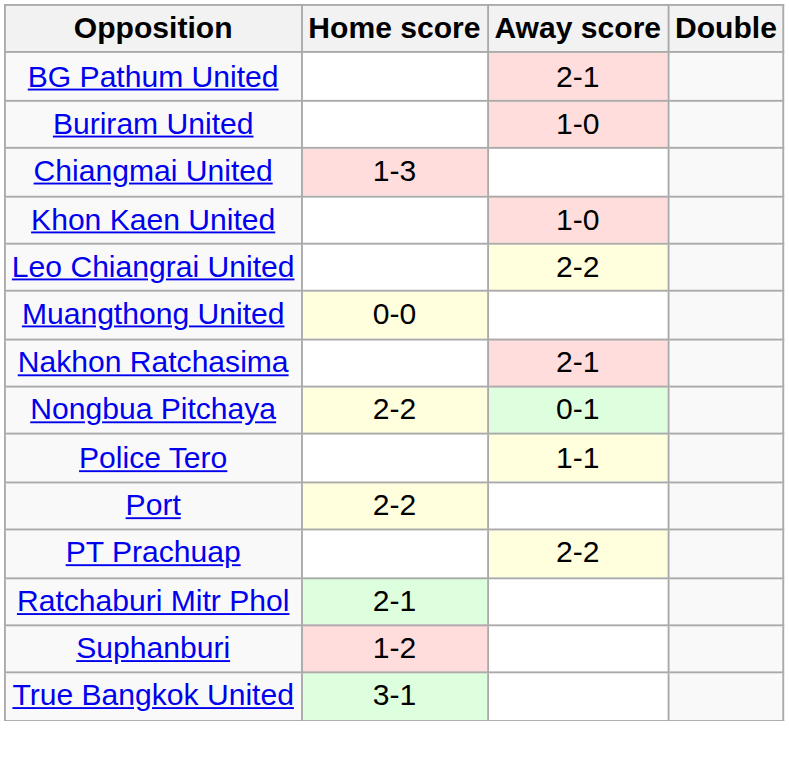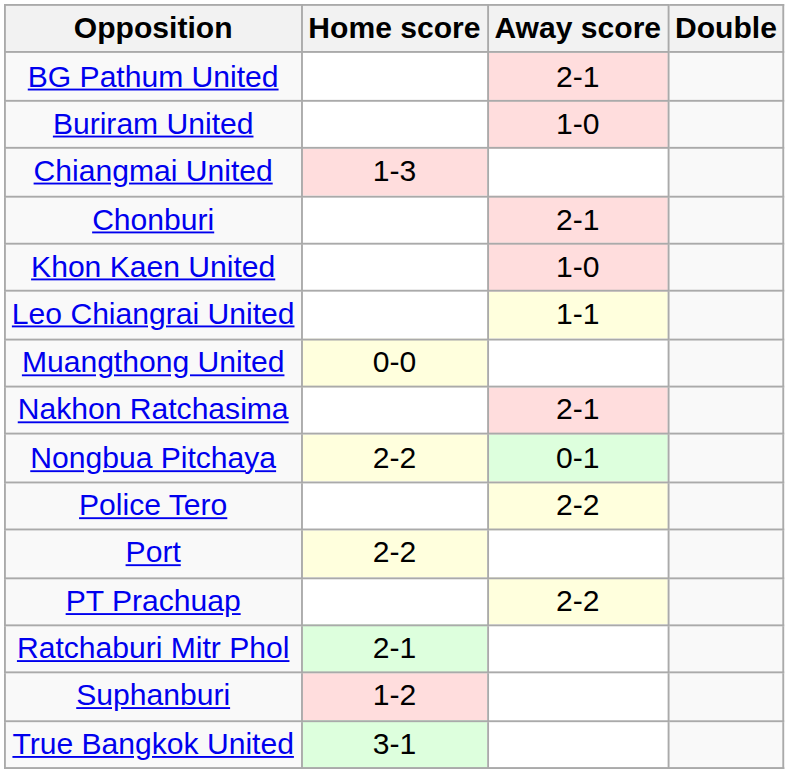+ row: Chonburi | 2-1
Leo Chiangrai United | Away score: 2-2 -> 1-1
Police Tero | Away score: 1-1 -> 2-2
